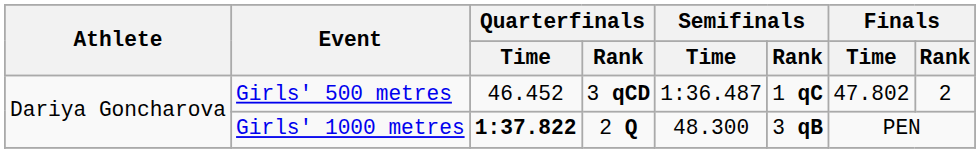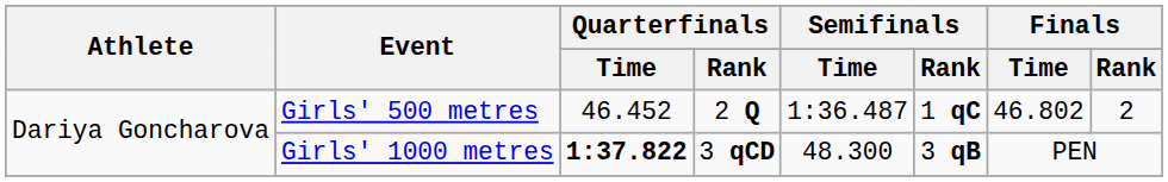Girls' 500 metres | Quarterfinals / Rank: 3 qCD -> 2 Q
Girls' 500 metres | Finals / Time: 47.802 -> 46.802
Girls' 1000 metres | Quarterfinals / Rank: 2 Q -> 3 qCD
